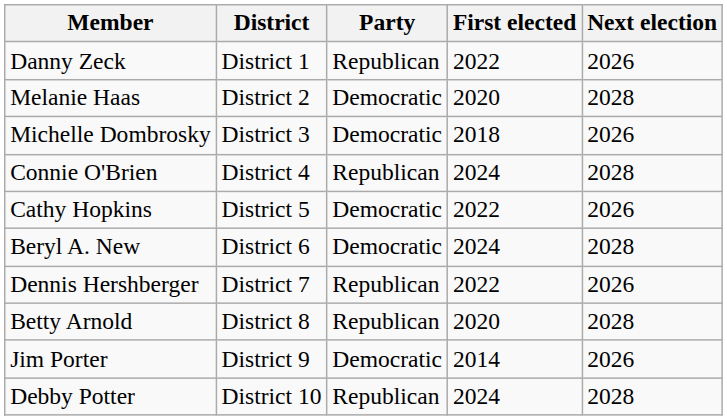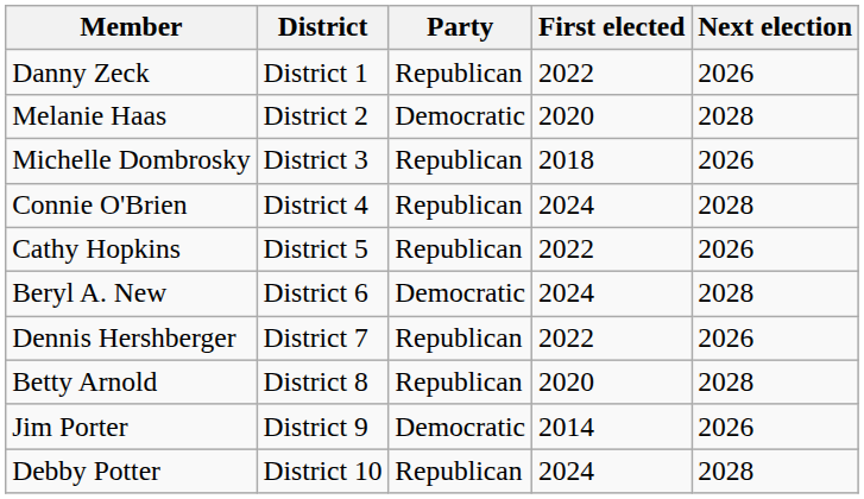Michelle Dombrosky | Party: Democratic -> Republican
Cathy Hopkins | Party: Democratic -> Republican
